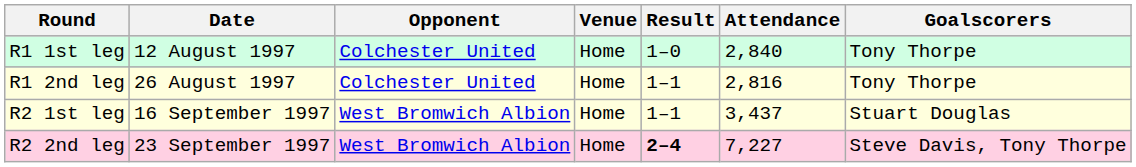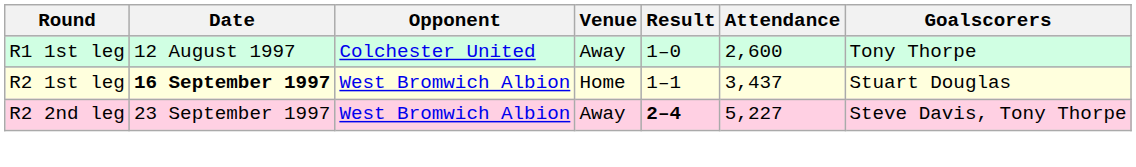R1 1st leg | Venue: Home -> Away
R1 1st leg | Attendance: 2,840 -> 2,600
- row: R1 2nd leg | 26 August 1997 | Colchester United | Home | 1–1 | 2,816 | Tony Thorpe
R2 1st leg | Date: normal -> bold
R2 2nd leg | Venue: Home -> Away
R2 2nd leg | Attendance: 7,227 -> 5,227
